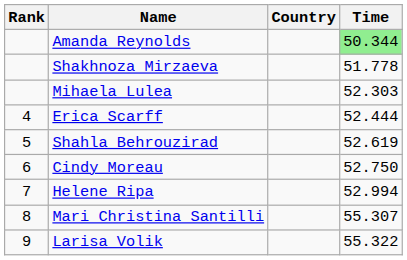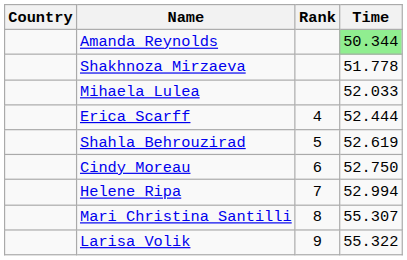columns swapped: Rank <-> Country
Mihaela Lulea | Time: 52.303 -> 52.033
